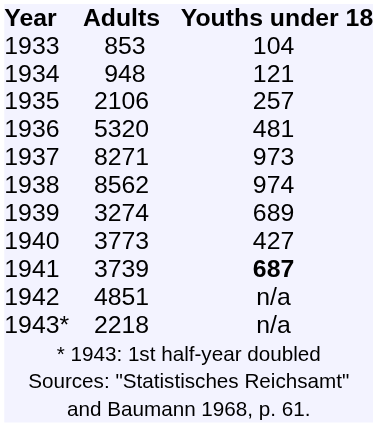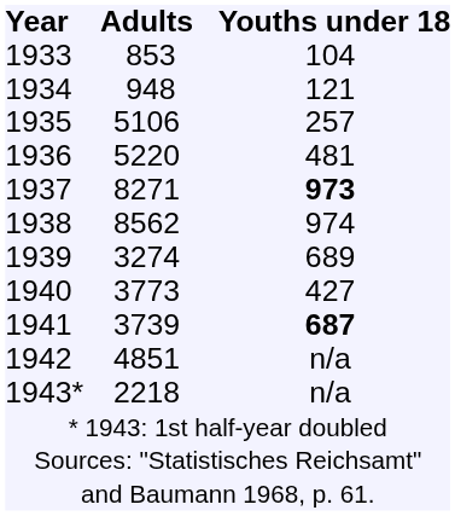1935 | Adults: 2106 -> 5106
1936 | Adults: 5320 -> 5220
1937 | Youths under 18: normal -> bold
